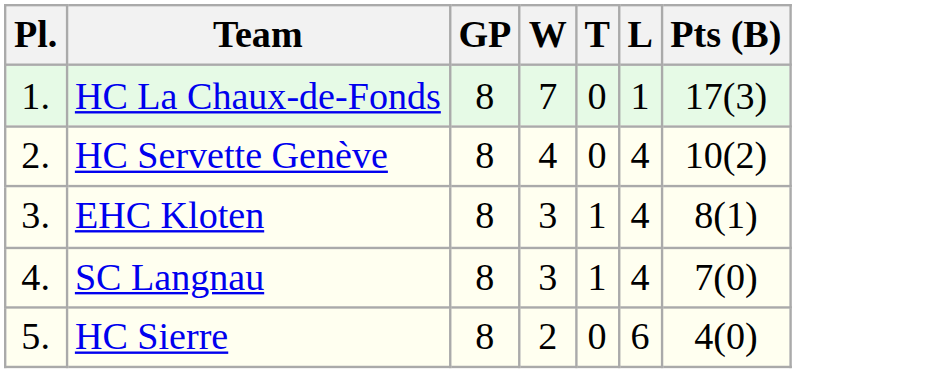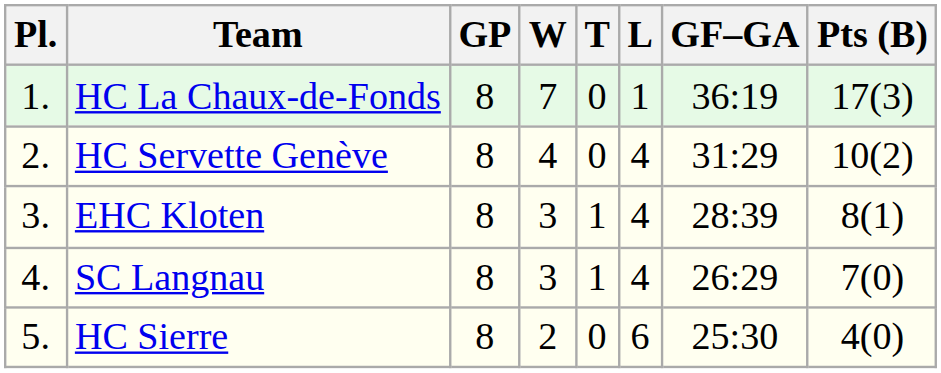+ column: GF–GA | 36:19 | 31:29 | 28:39 | 26:29 | 25:30
